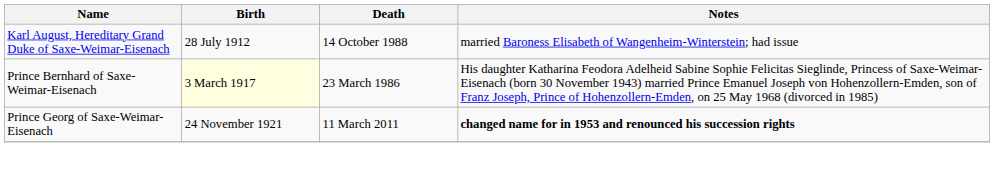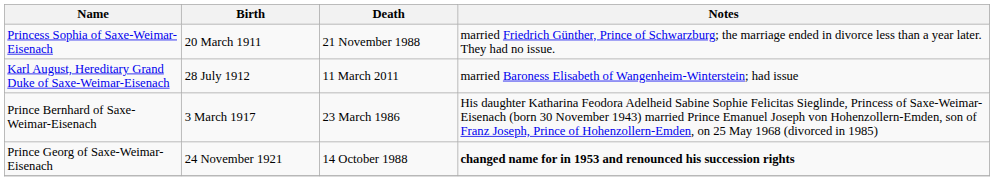+ row: Princess Sophia of Saxe-Weimar-Eisenach | 20 March 1911 | 21 November 1988 | married Friedrich Günther, Prince of Schwarzburg; the marriage ended in divorce less than a year later. They had no issue.
Karl August, Hereditary Grand Duke of Saxe-Weimar-Eisenach | Death: 14 October 1988 -> 11 March 2011
Prince Bernhard of Saxe-Weimar-Eisenach | Birth: lightyellow background -> no background
Prince Georg of Saxe-Weimar-Eisenach | Death: 11 March 2011 -> 14 October 1988
